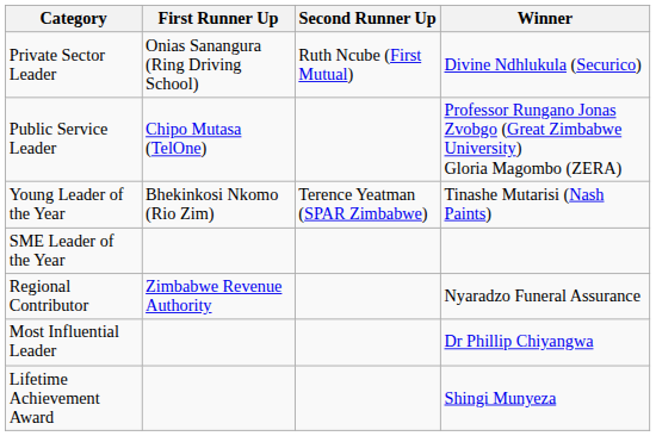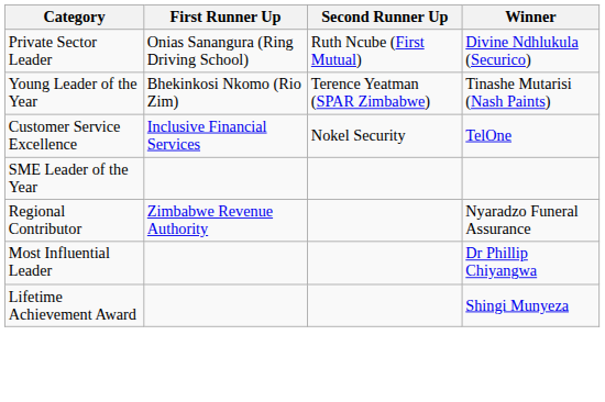- row: Public Service Leader | Chipo Mutasa (TelOne) | Professor Rungano Jonas Zvobgo (Great Zimbabwe University) Gloria Magombo (ZERA)
+ row: Customer Service Excellence | Inclusive Financial Services | Nokel Security | TelOne
